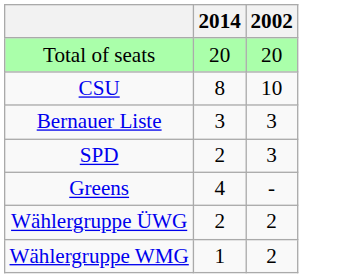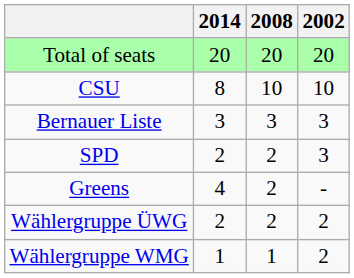+ column: 2008 | 20 | 10 | 3 | 2 | 2 | 2 | 1
